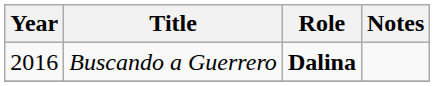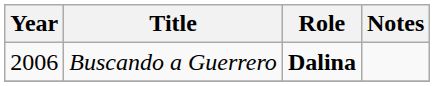Buscando a Guerrero | Year: 2016 -> 2006
